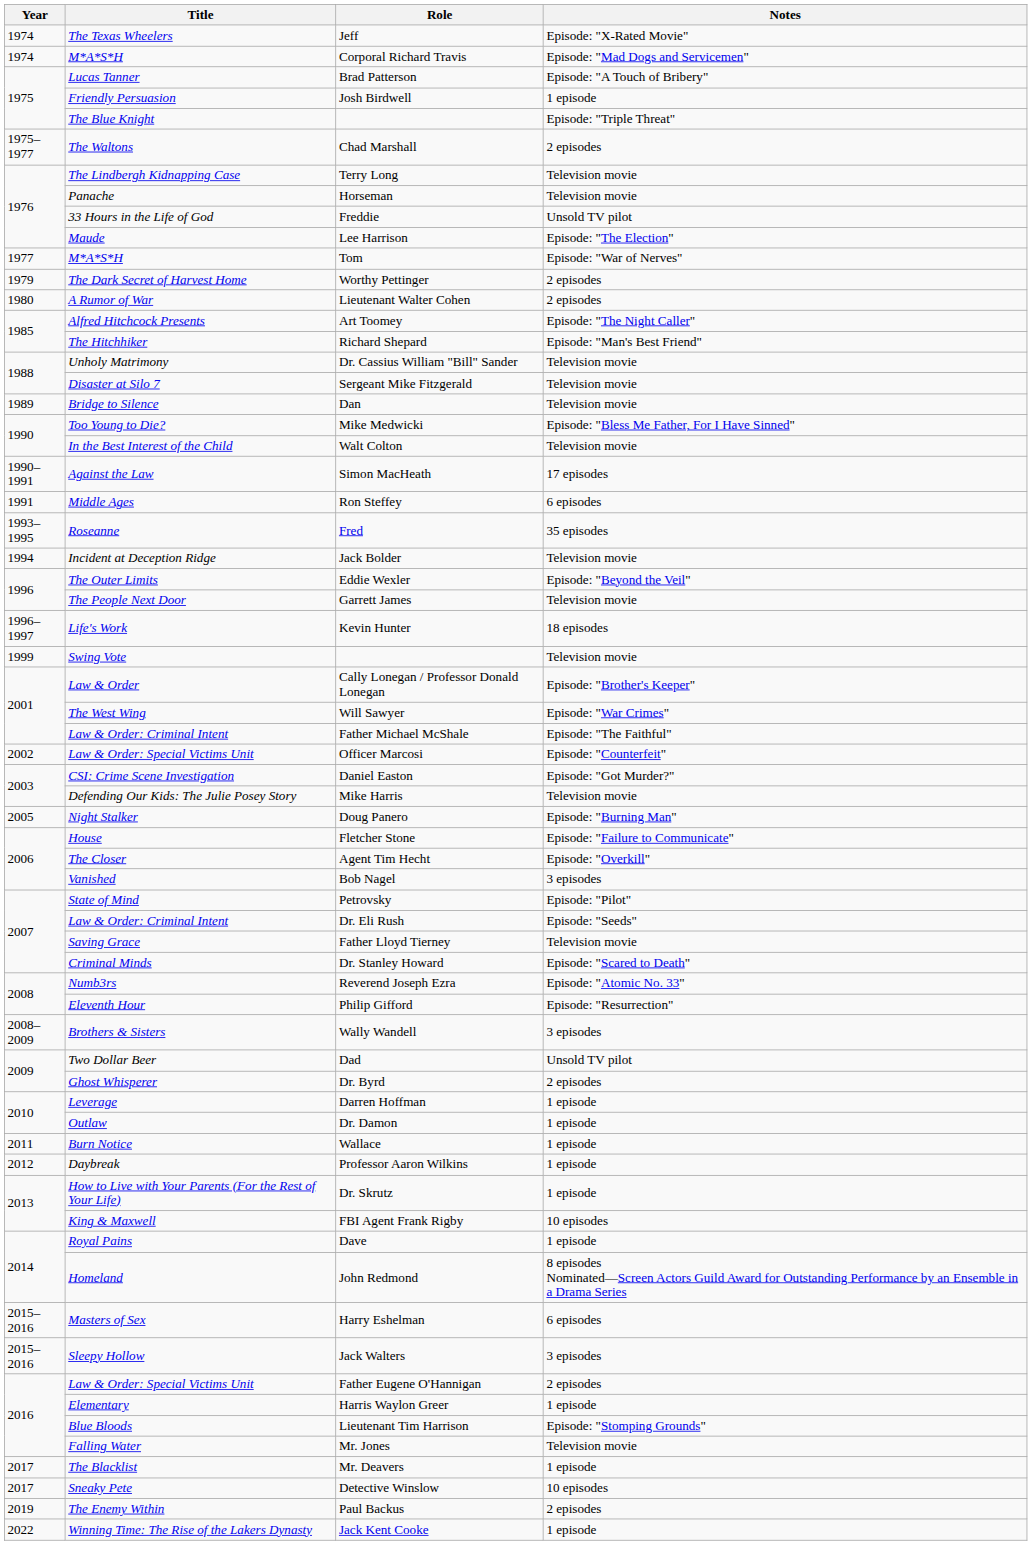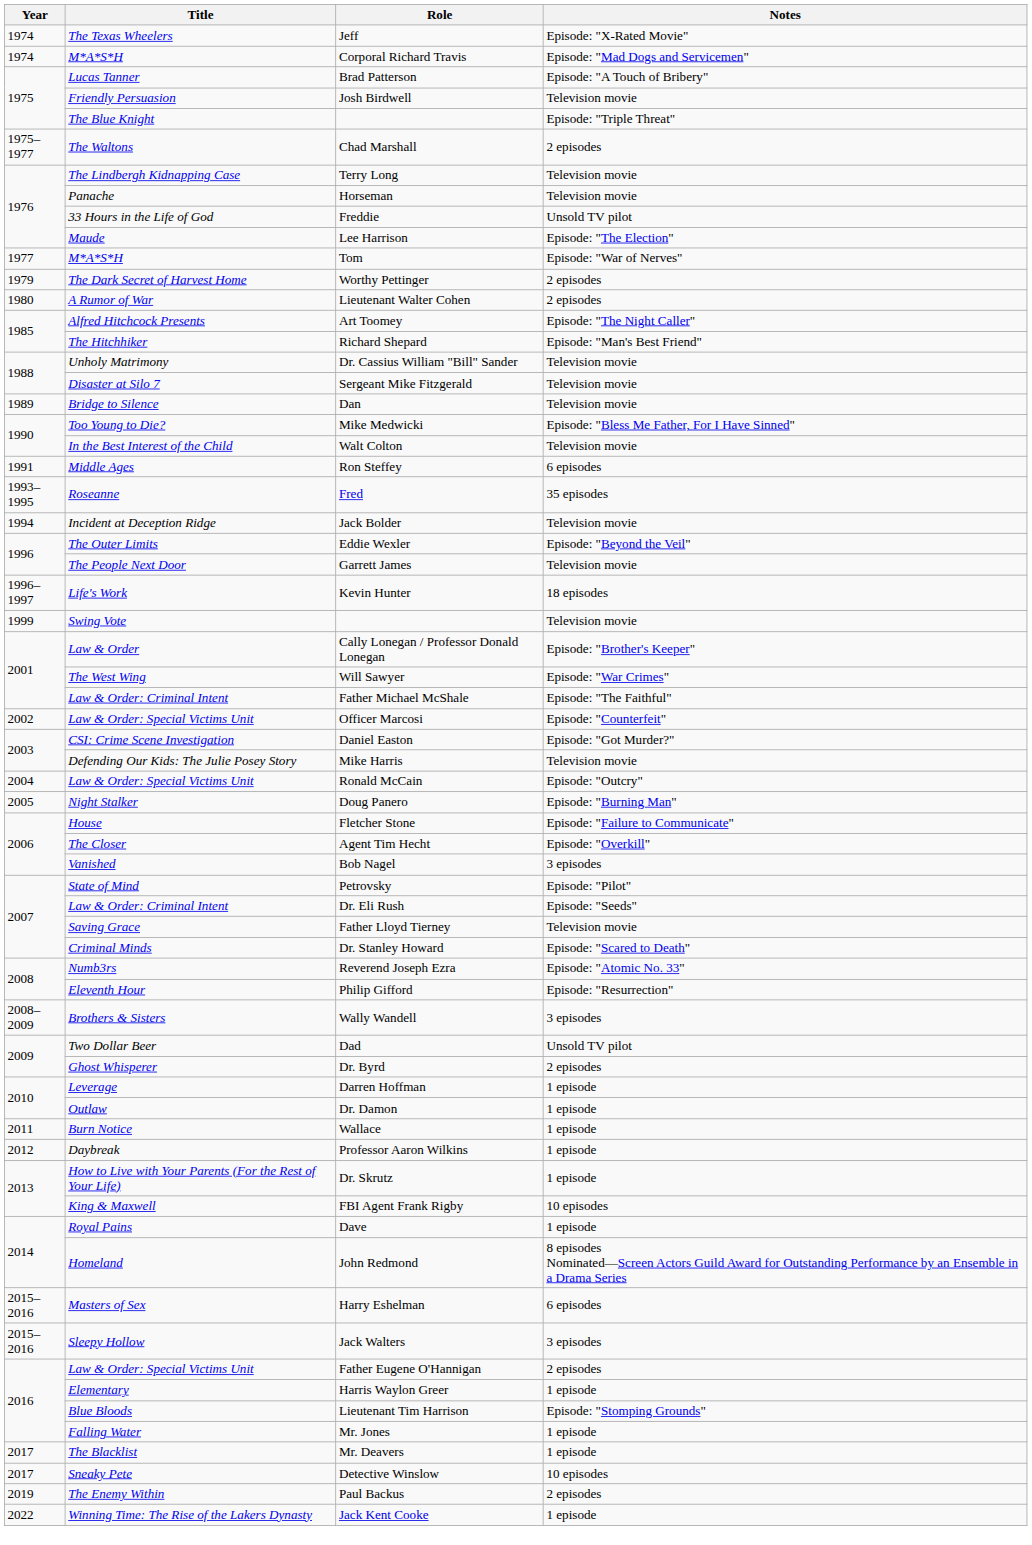Josh Birdwell | Notes: 1 episode -> Television movie
- row: 1990–1991 | Against the Law | Simon MacHeath | 17 episodes
+ row: 2004 | Law & Order: Special Victims Unit | Ronald McCain | Episode: "Outcry"
Mr. Jones | Notes: Television movie -> 1 episode
